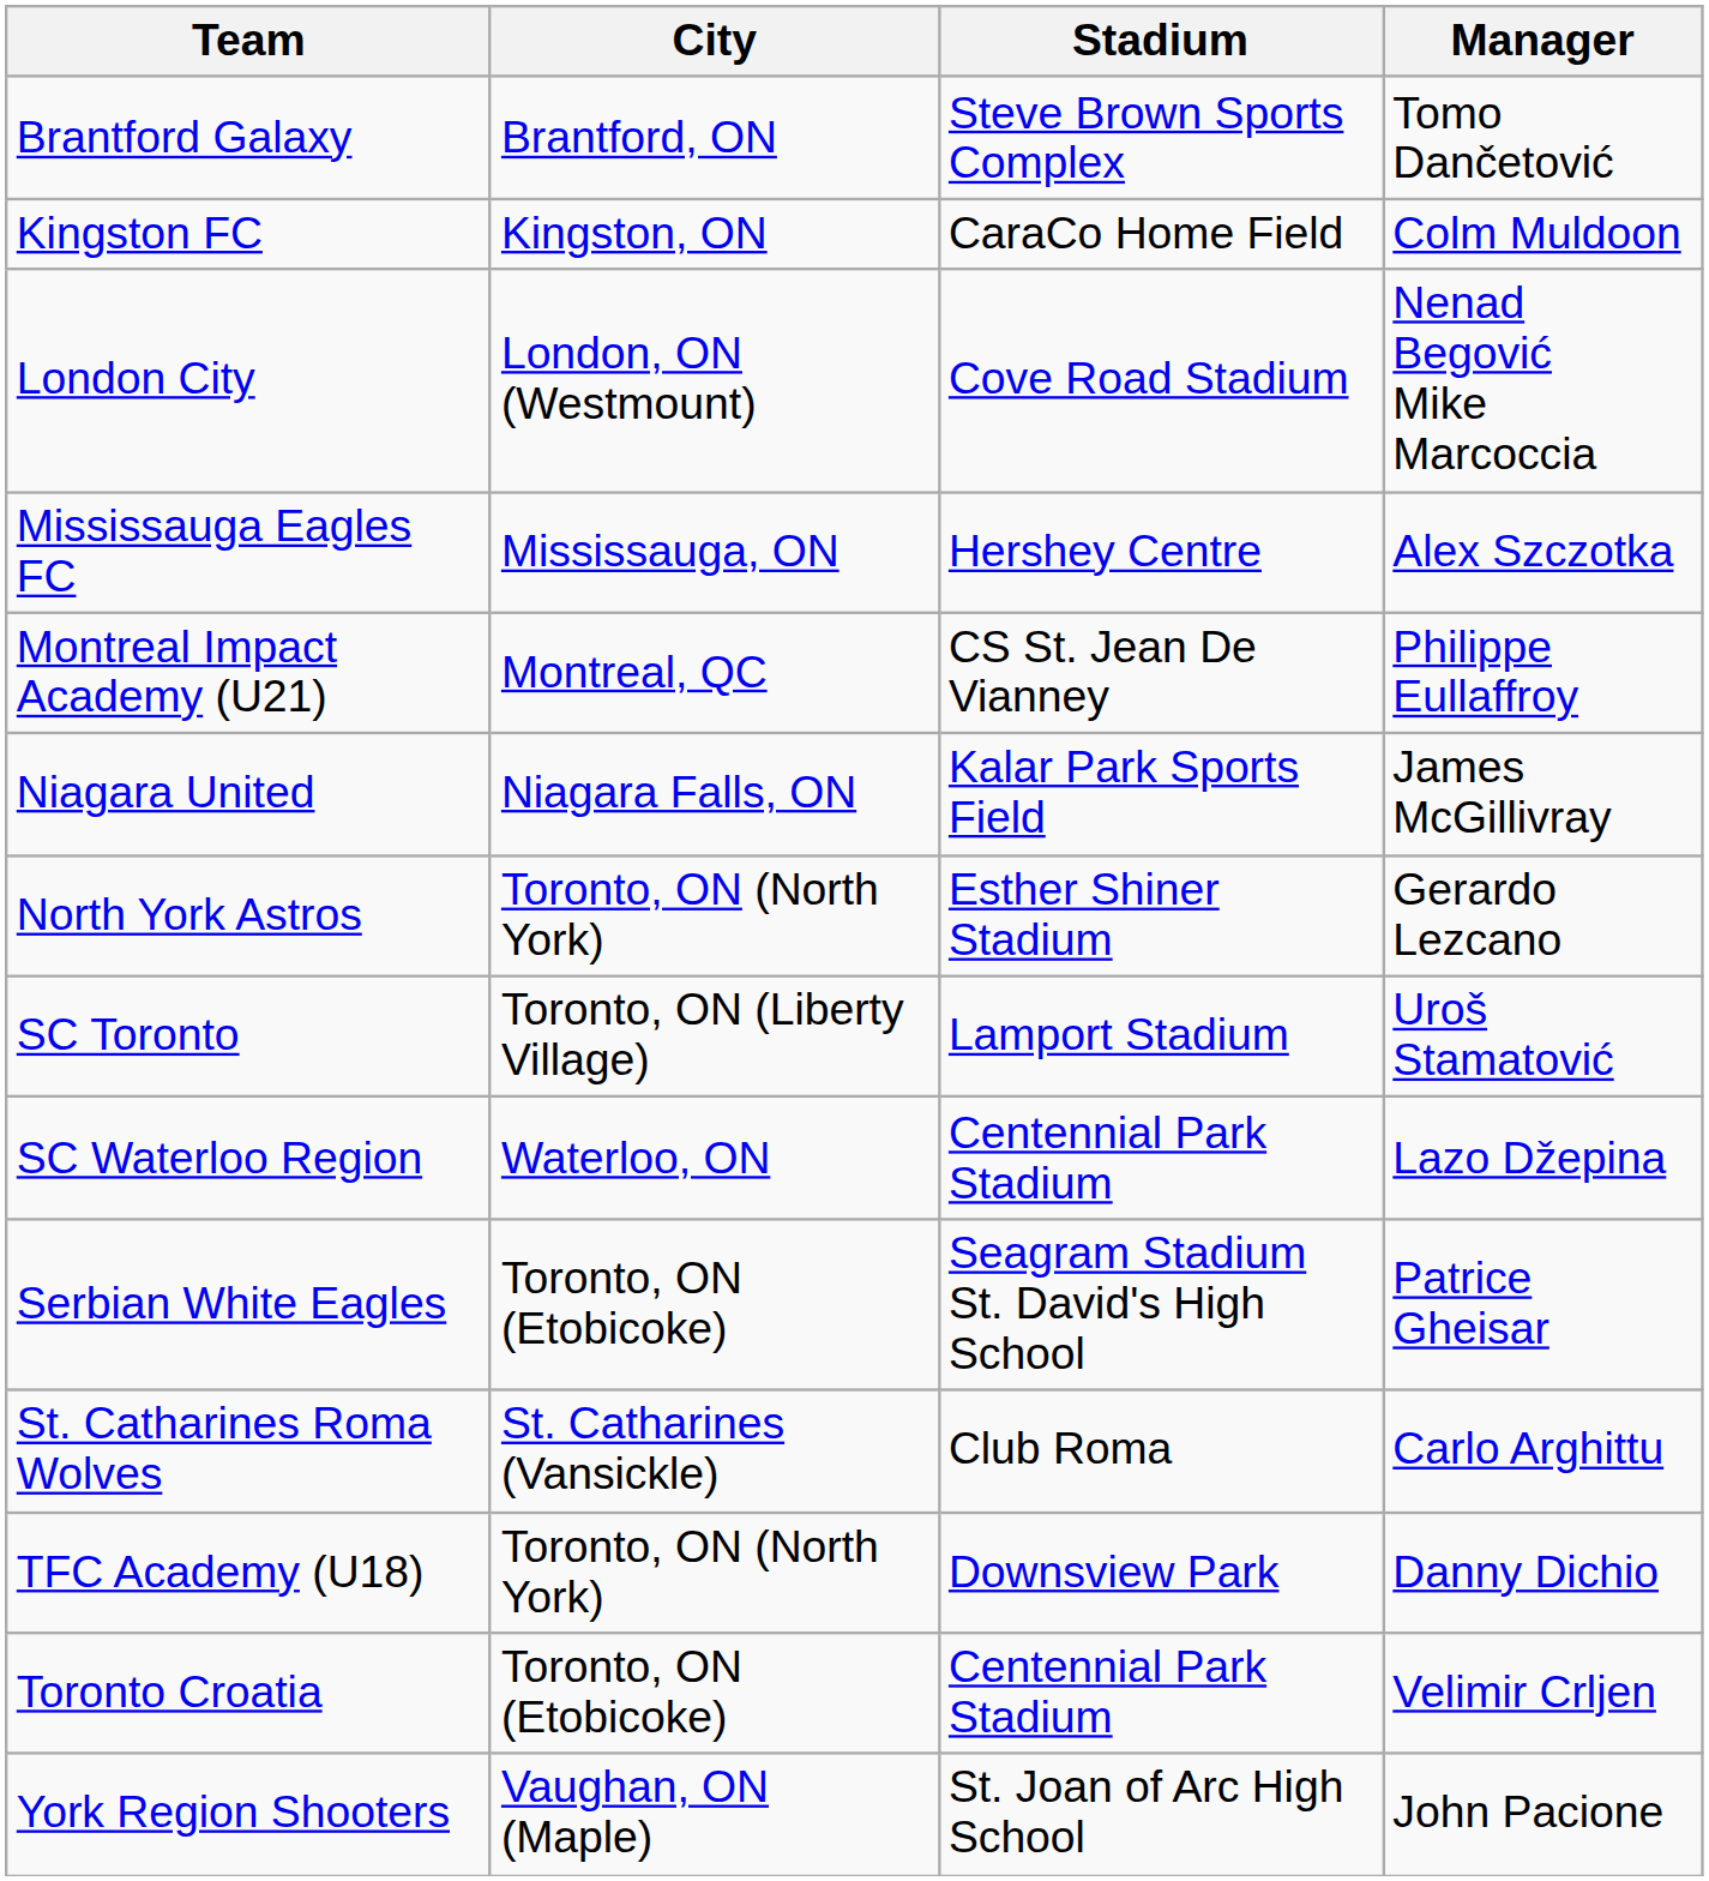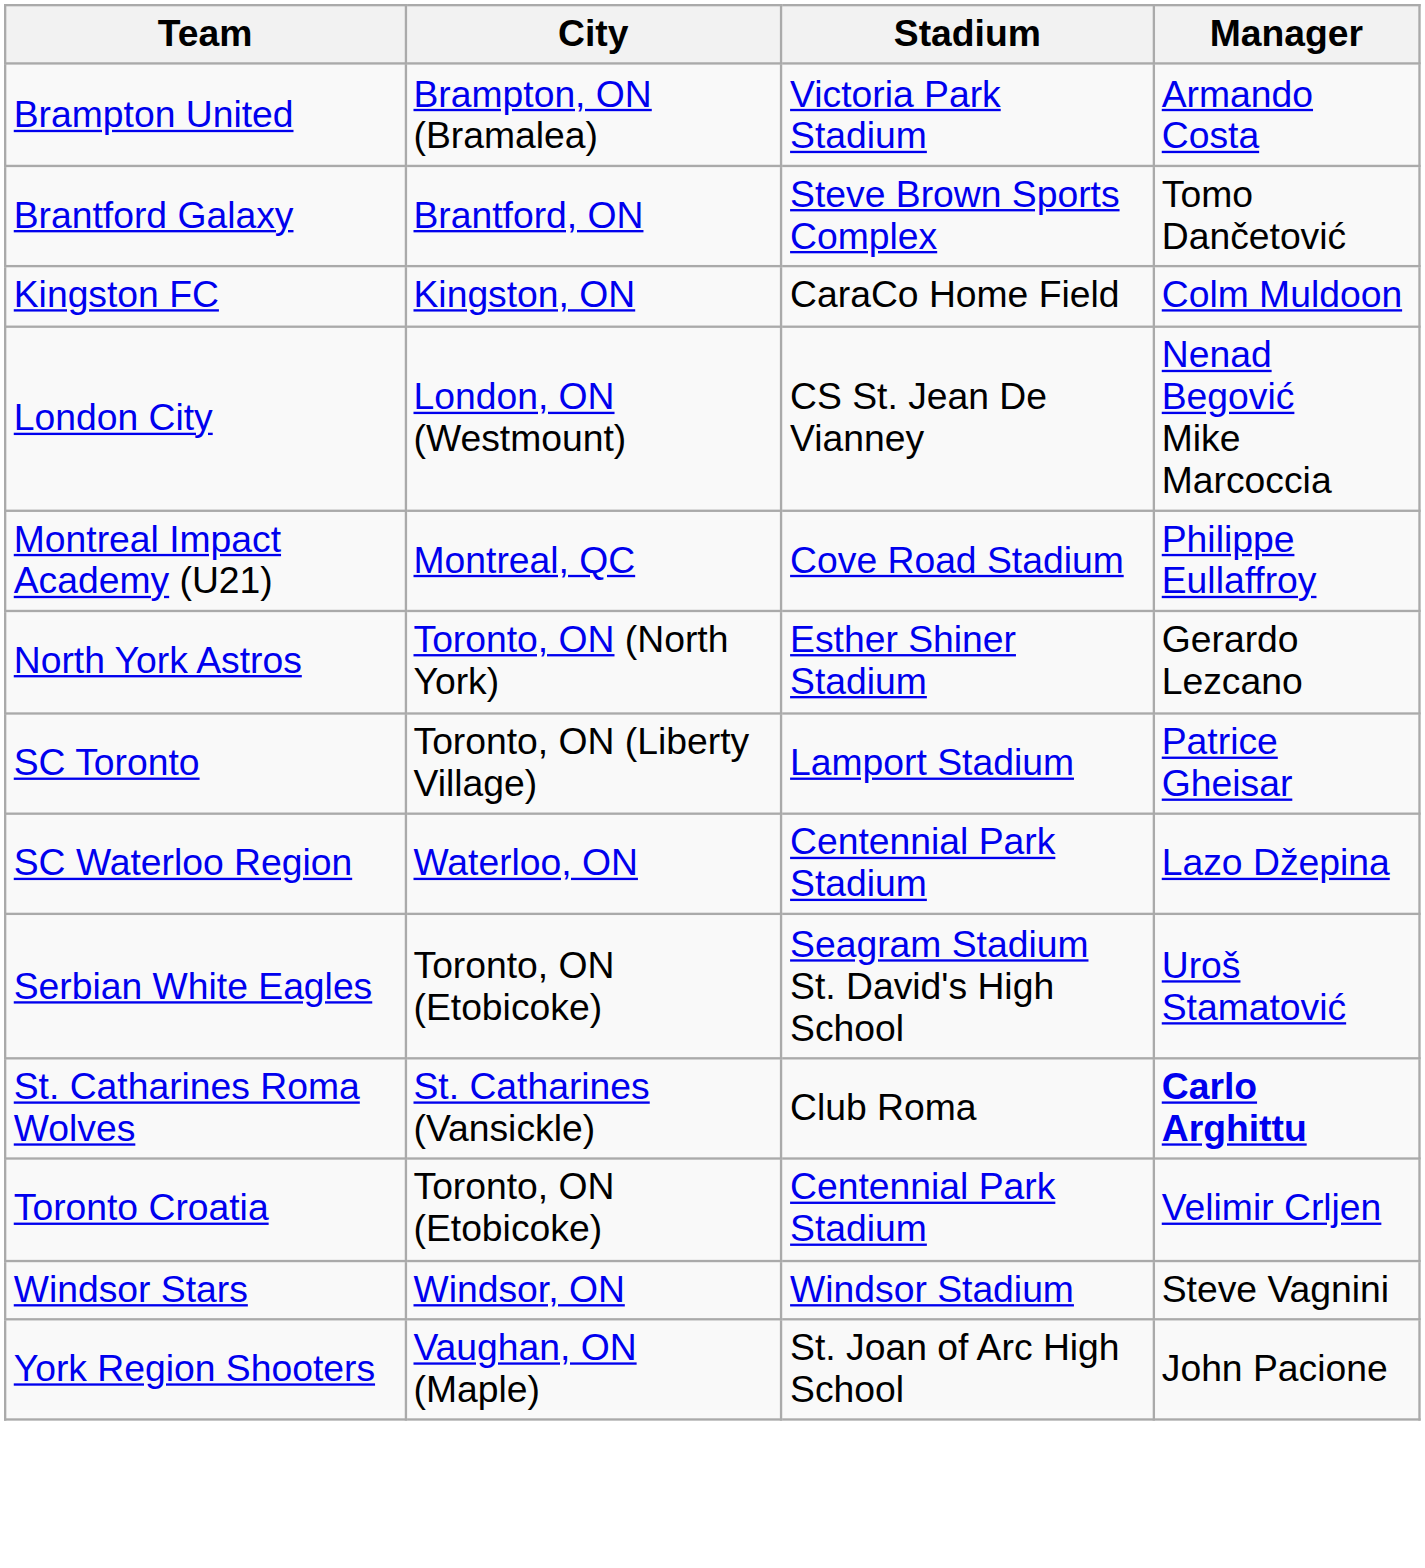+ row: Brampton United | Brampton, ON (Bramalea) | Victoria Park Stadium | Armando Costa
London City | Stadium: Cove Road Stadium -> CS St. Jean De Vianney
- row: Mississauga Eagles FC | Mississauga, ON | Hershey Centre | Alex Szczotka
Montreal Impact Academy (U21) | Stadium: CS St. Jean De Vianney -> Cove Road Stadium
- row: Niagara United | Niagara Falls, ON | Kalar Park Sports Field | James McGillivray
SC Toronto | Manager: Uroš Stamatović -> Patrice Gheisar
Serbian White Eagles | Manager: Patrice Gheisar -> Uroš Stamatović
St. Catharines Roma Wolves | Manager: normal -> bold
- row: TFC Academy (U18) | Toronto, ON (North York) | Downsview Park | Danny Dichio
+ row: Windsor Stars | Windsor, ON | Windsor Stadium | Steve Vagnini
